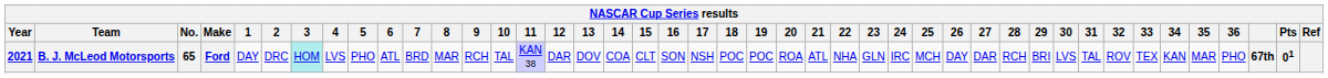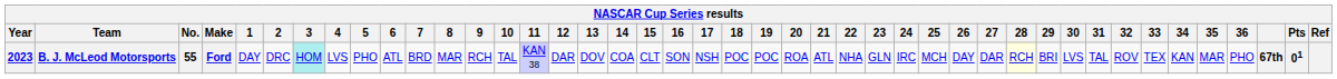B. J. McLeod Motorsports | Year: 2021 -> 2023
B. J. McLeod Motorsports | No.: 65 -> 55
B. J. McLeod Motorsports | 28: no background -> lightyellow background
